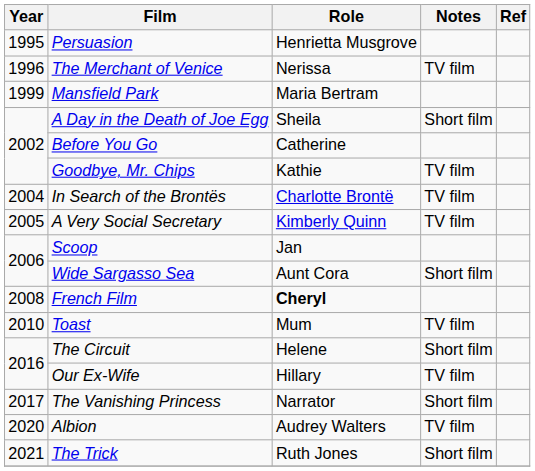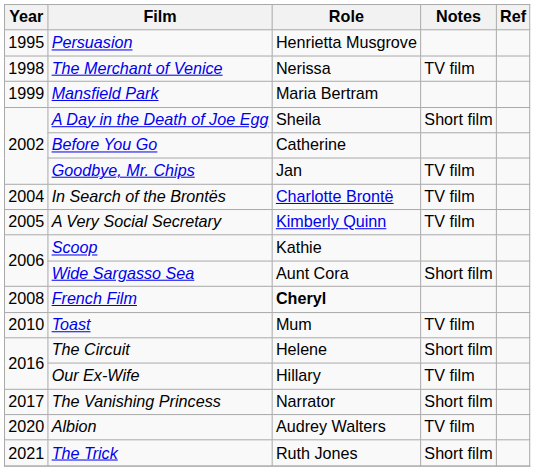The Merchant of Venice | Year: 1996 -> 1998
Goodbye, Mr. Chips | Role: Kathie -> Jan
Scoop | Role: Jan -> Kathie
